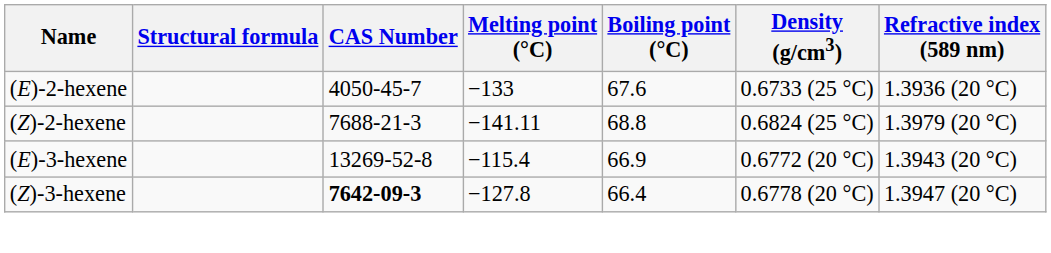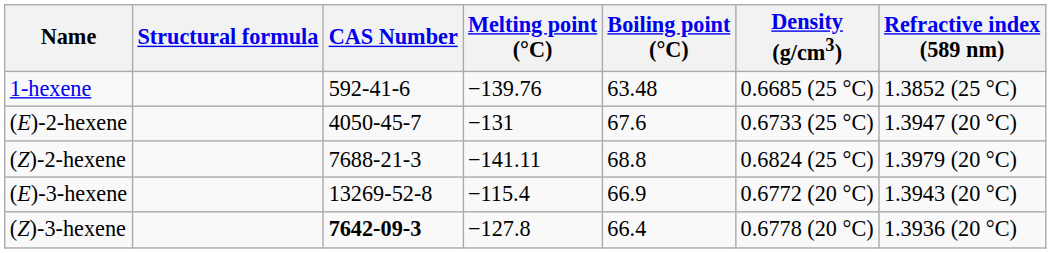+ row: 1-hexene | 592-41-6 | −139.76 | 63.48 | 0.6685 (25 °C) | 1.3852 (25 °C)
(E)-2-hexene | Melting point (°C): −133 -> −131
(E)-2-hexene | Refractive index (589 nm): 1.3936 (20 °C) -> 1.3947 (20 °C)
(Z)-3-hexene | Refractive index (589 nm): 1.3947 (20 °C) -> 1.3936 (20 °C)
